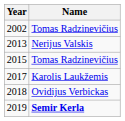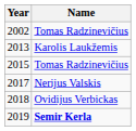2013 | Name: Nerijus Valskis -> Karolis Laukžemis
2017 | Name: Karolis Laukžemis -> Nerijus Valskis
